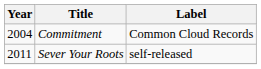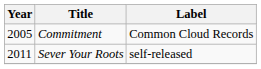Commitment | Year: 2004 -> 2005
